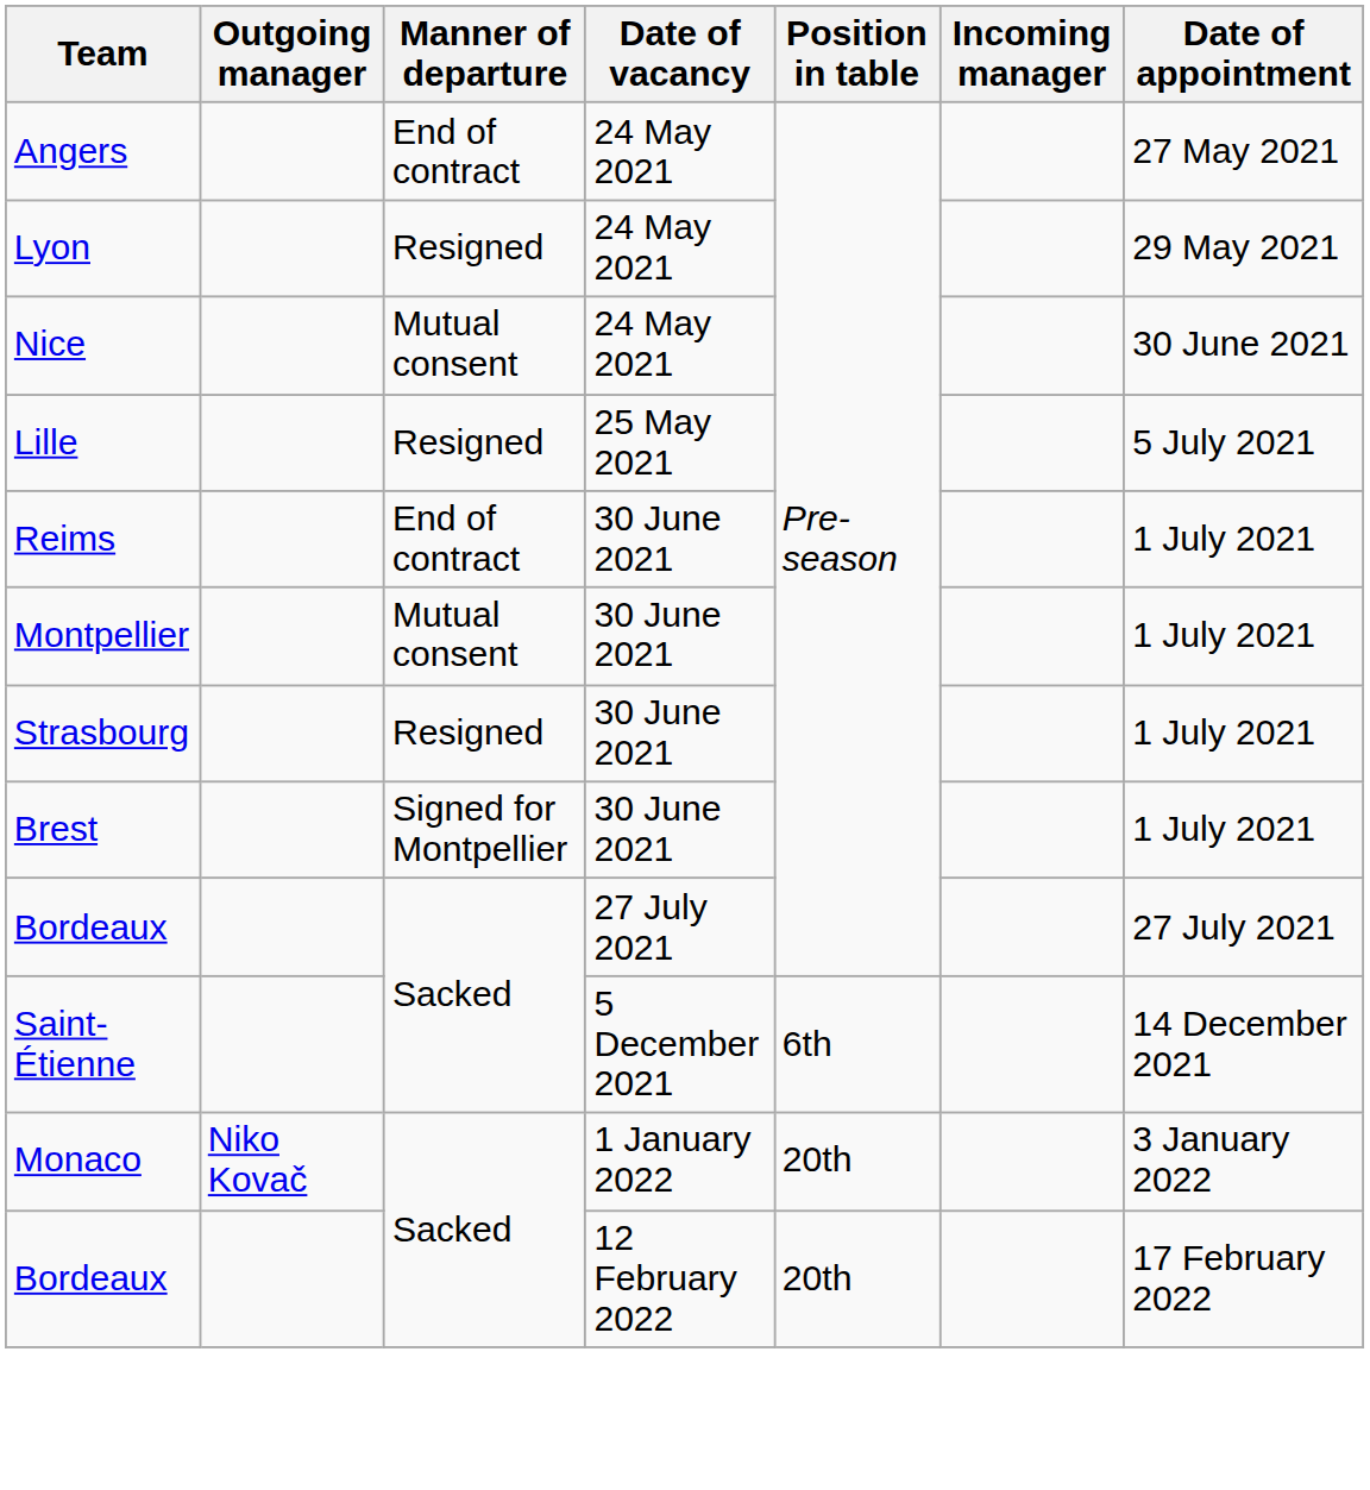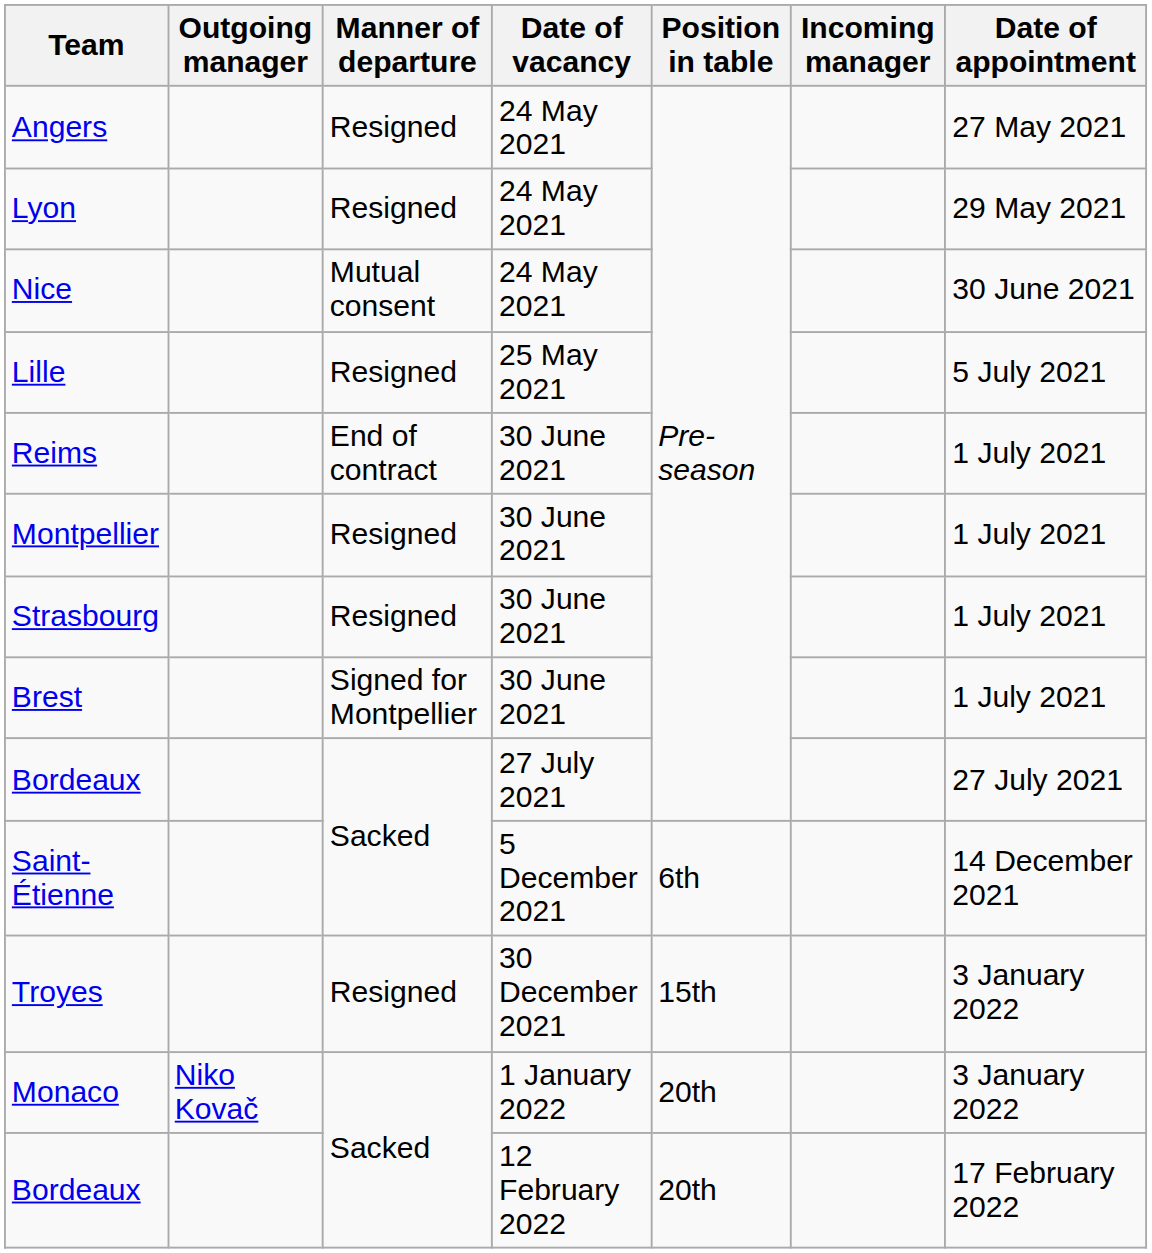Angers | Manner of departure: End of contract -> Resigned
Montpellier | Manner of departure: Mutual consent -> Resigned
+ row: Troyes | Resigned | 30 December 2021 | 15th | 3 January 2022
